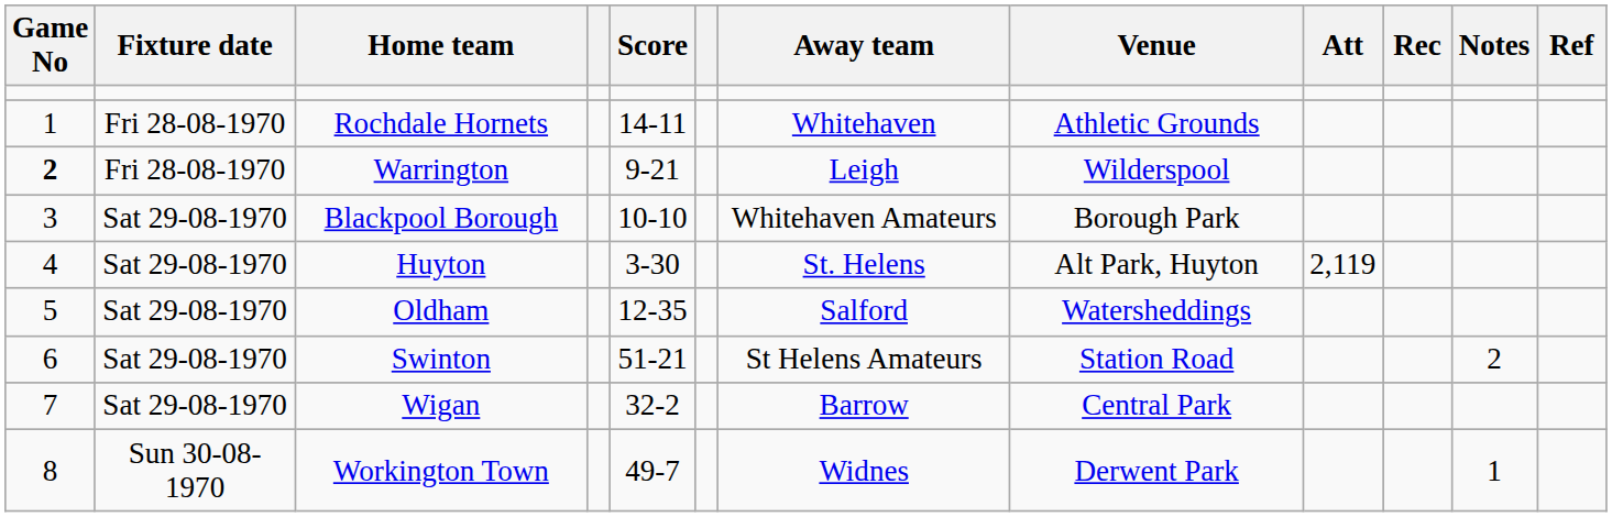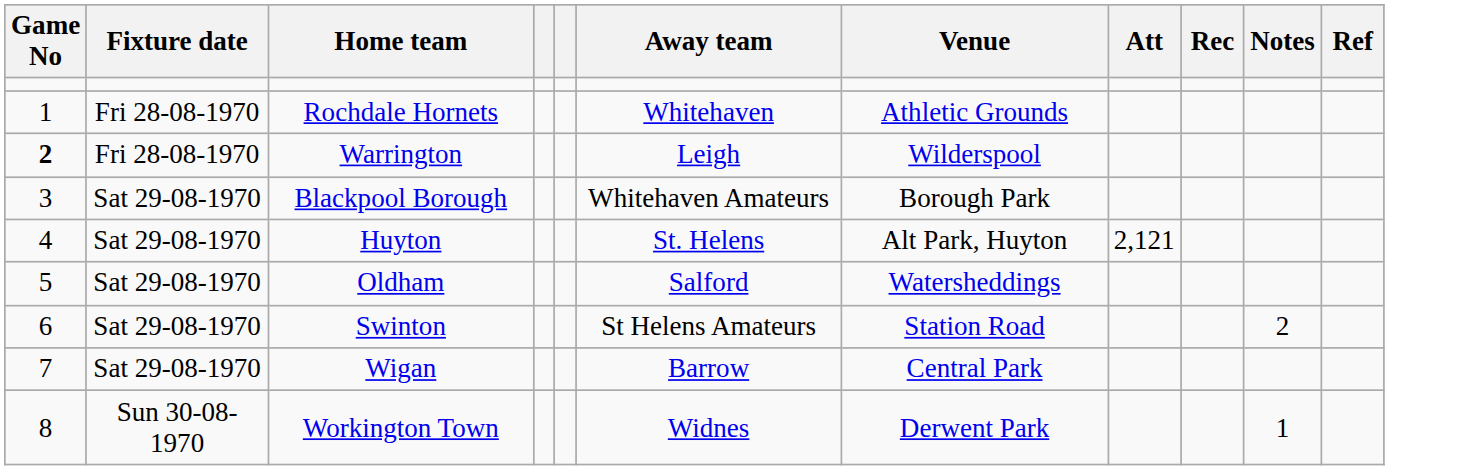- column: Score | 14-11 | 9-21 | 10-10 | 3-30 | 12-35 | 51-21 | 32-2 | 49-7
Huyton | Att: 2,119 -> 2,121
